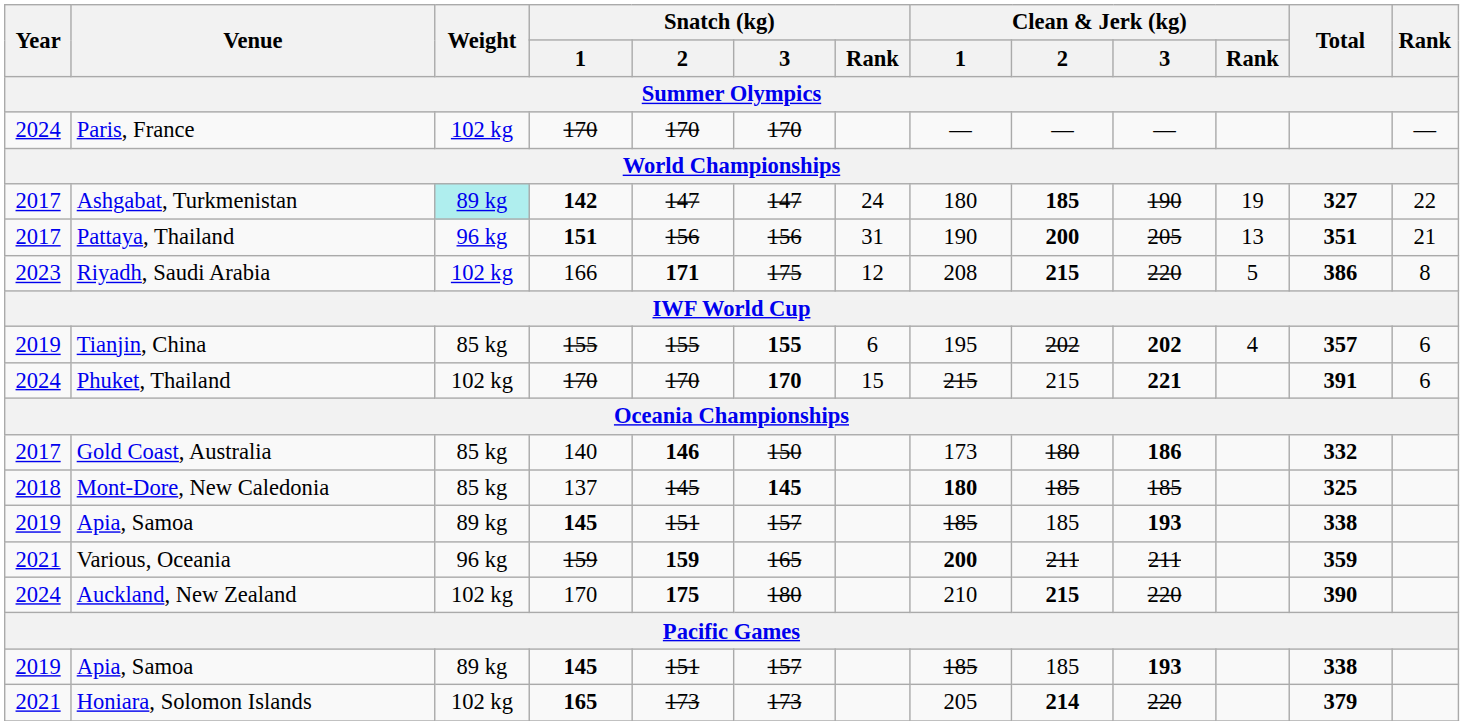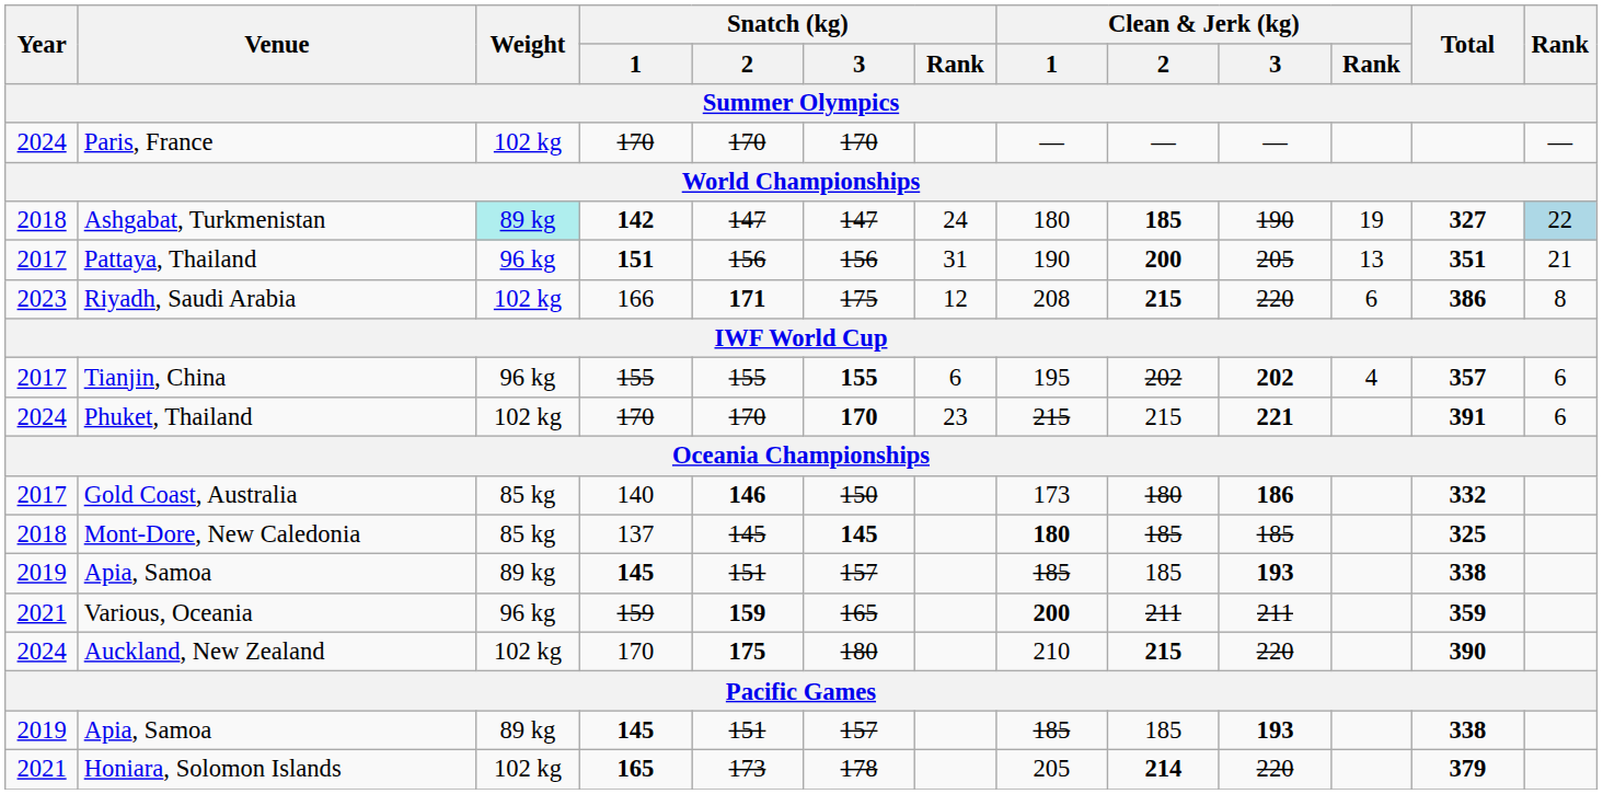Ashgabat, Turkmenistan | Year: 2017 -> 2018
Ashgabat, Turkmenistan | Rank: no background -> lightblue background
Riyadh, Saudi Arabia | Clean & Jerk (kg) / Rank: 5 -> 6
Tianjin, China | Year: 2019 -> 2017
Tianjin, China | Weight: 85 kg -> 96 kg
Phuket, Thailand | Snatch (kg) / Rank: 15 -> 23
Honiara, Solomon Islands | Snatch (kg) / 3: 173 -> 178
